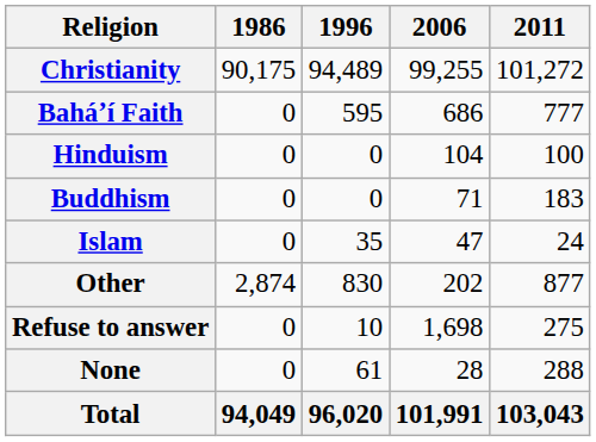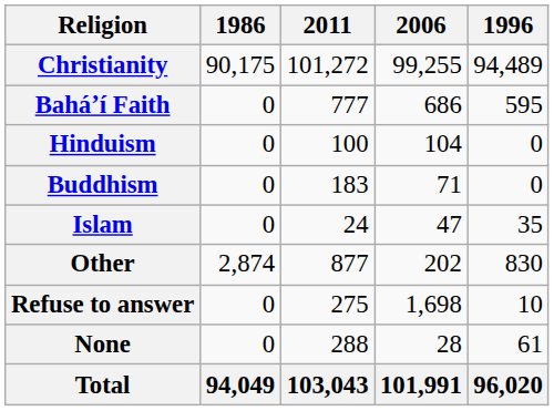columns swapped: 1996 <-> 2011
